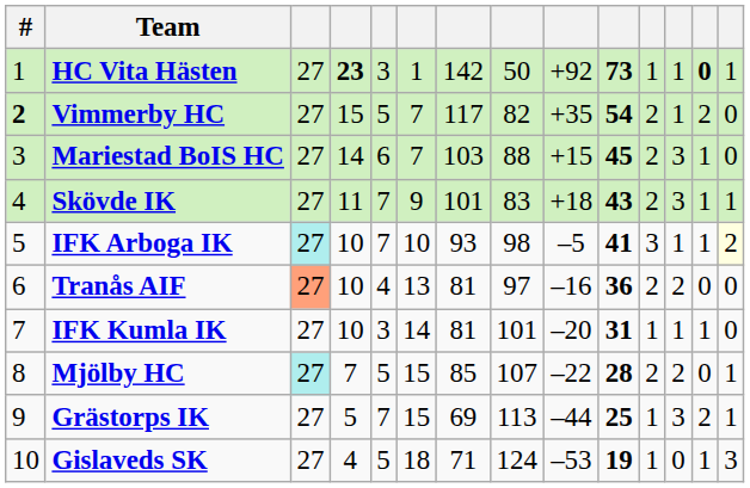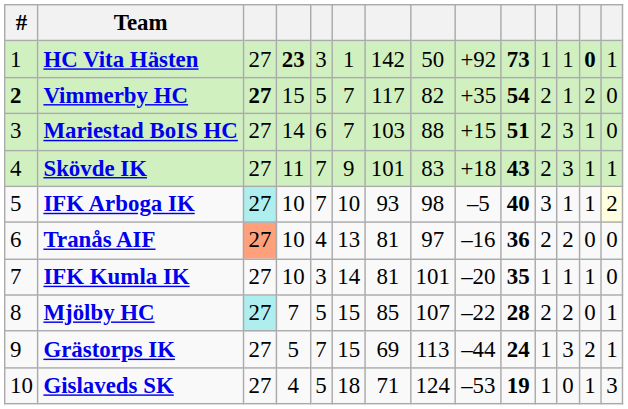Vimmerby HC | column 3: normal -> bold
Mariestad BoIS HC | column 10: 45 -> 51
IFK Arboga IK | column 10: 41 -> 40
IFK Kumla IK | column 10: 31 -> 35
Grästorps IK | column 10: 25 -> 24
